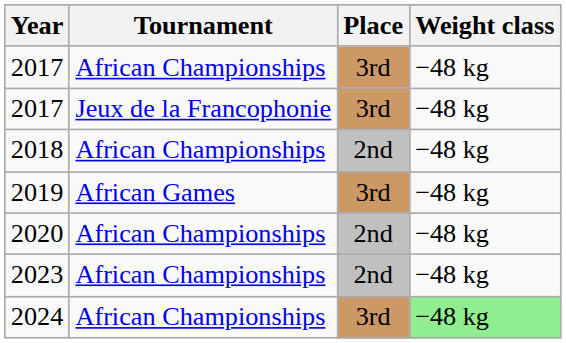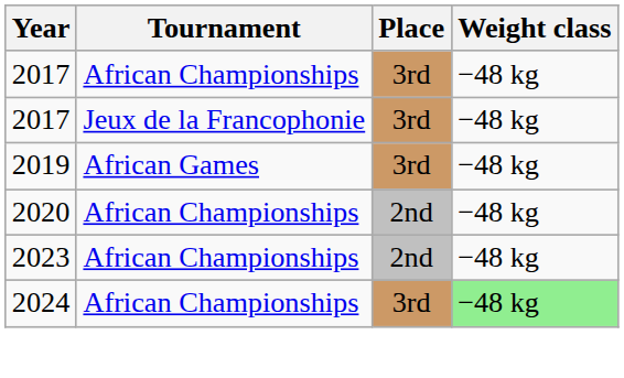- row: 2018 | African Championships | 2nd | −48 kg
